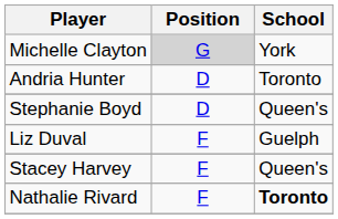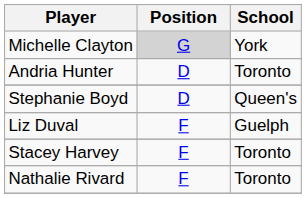Stacey Harvey | School: Queen's -> Toronto
Nathalie Rivard | School: bold -> normal
